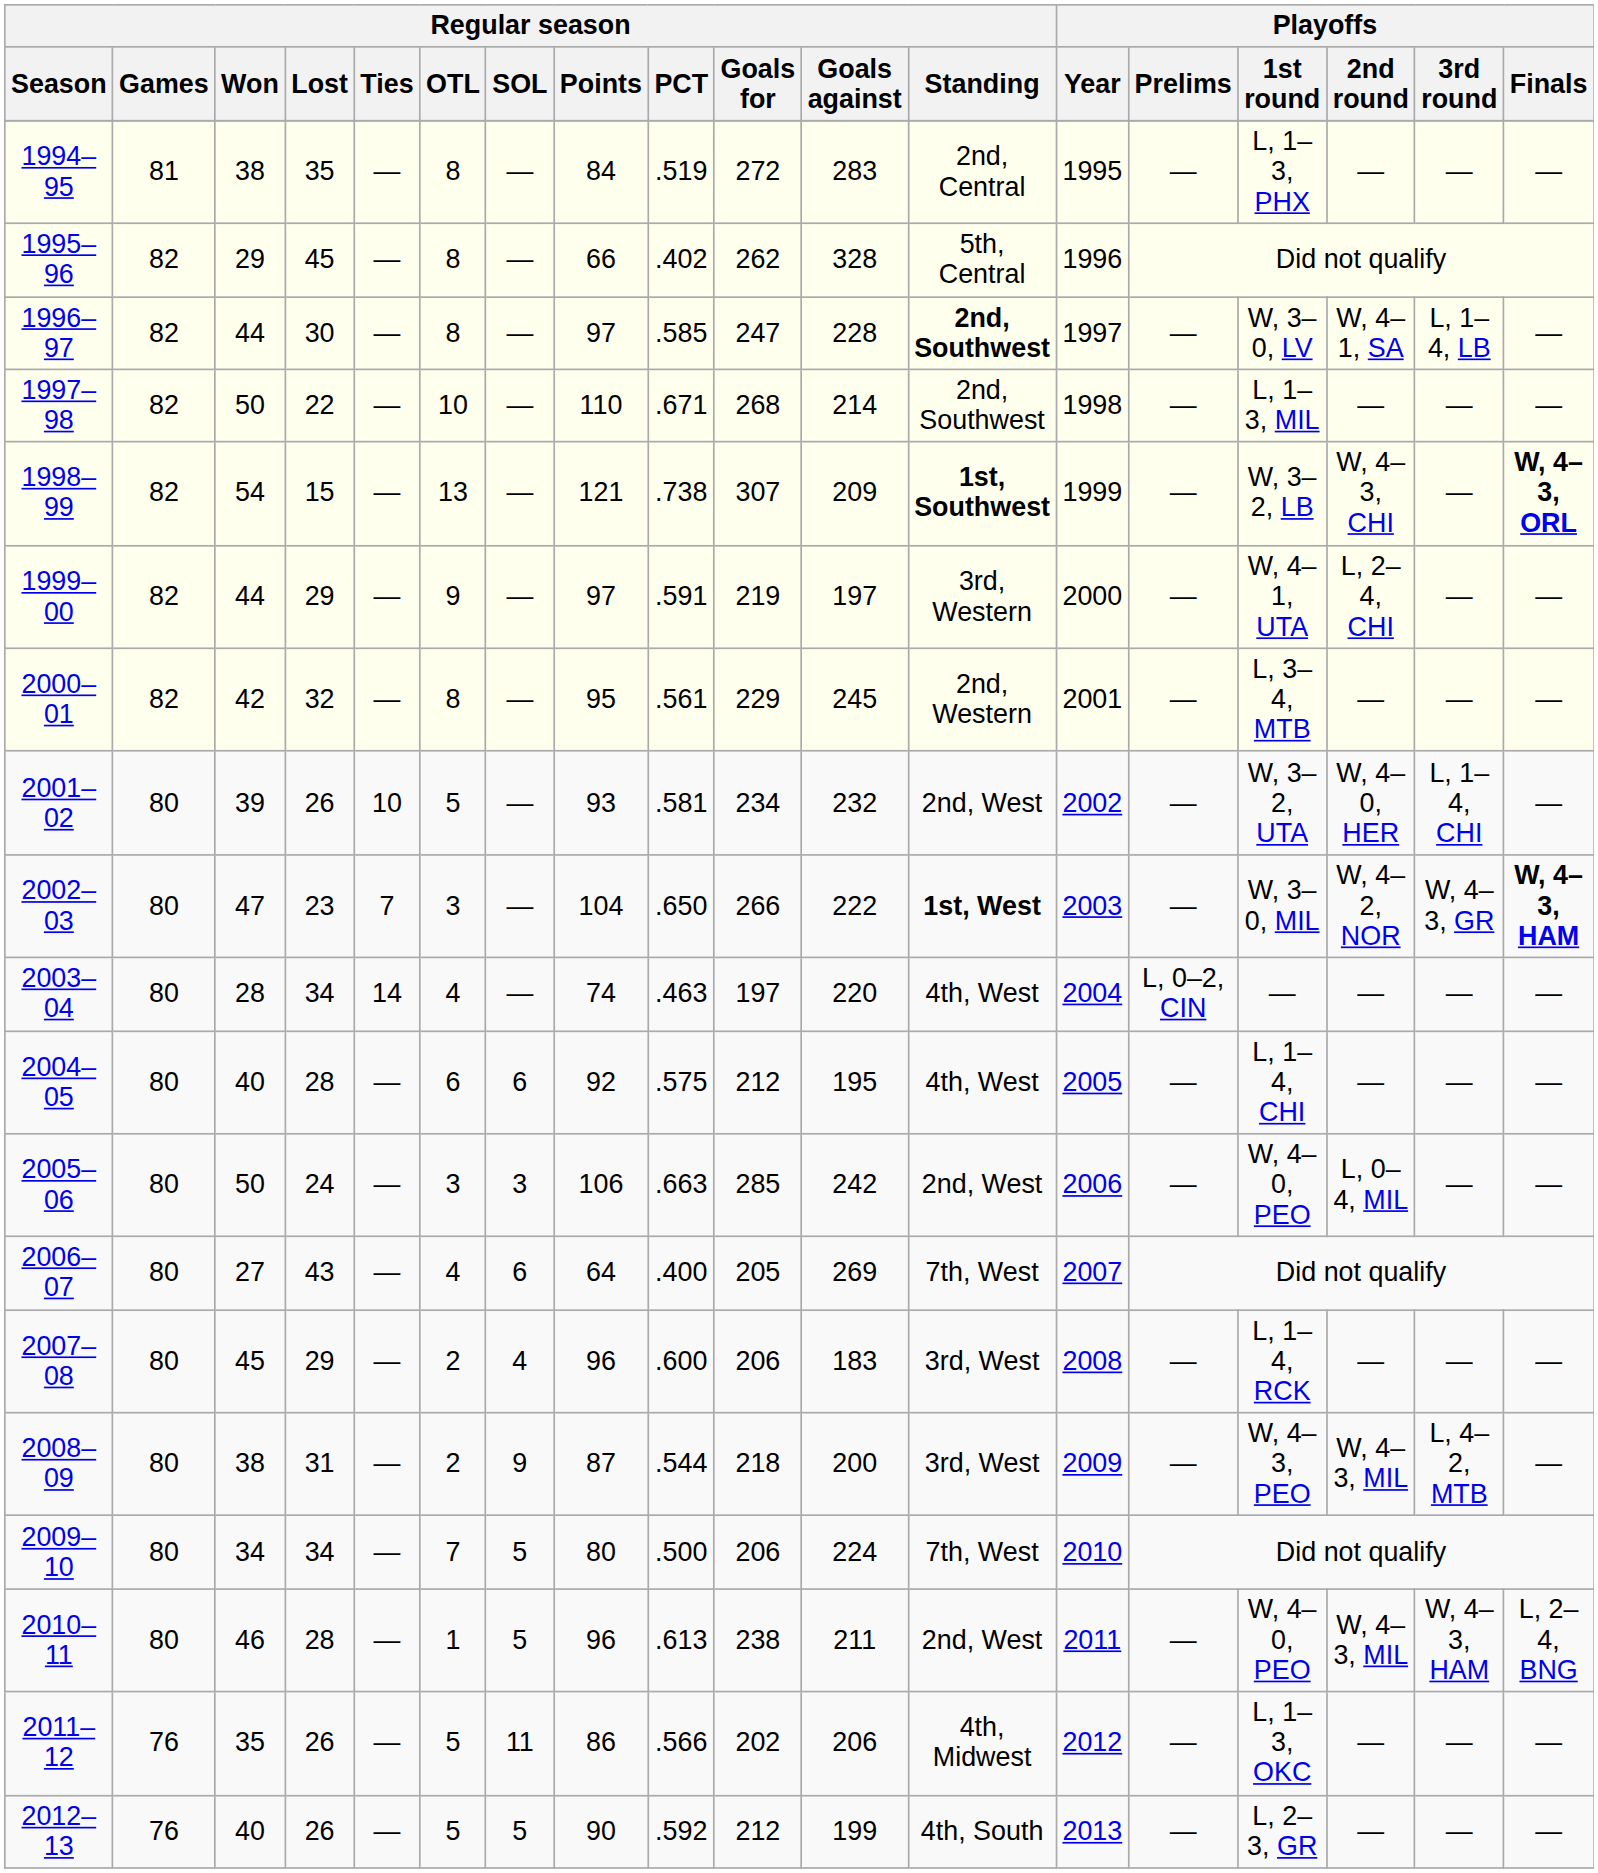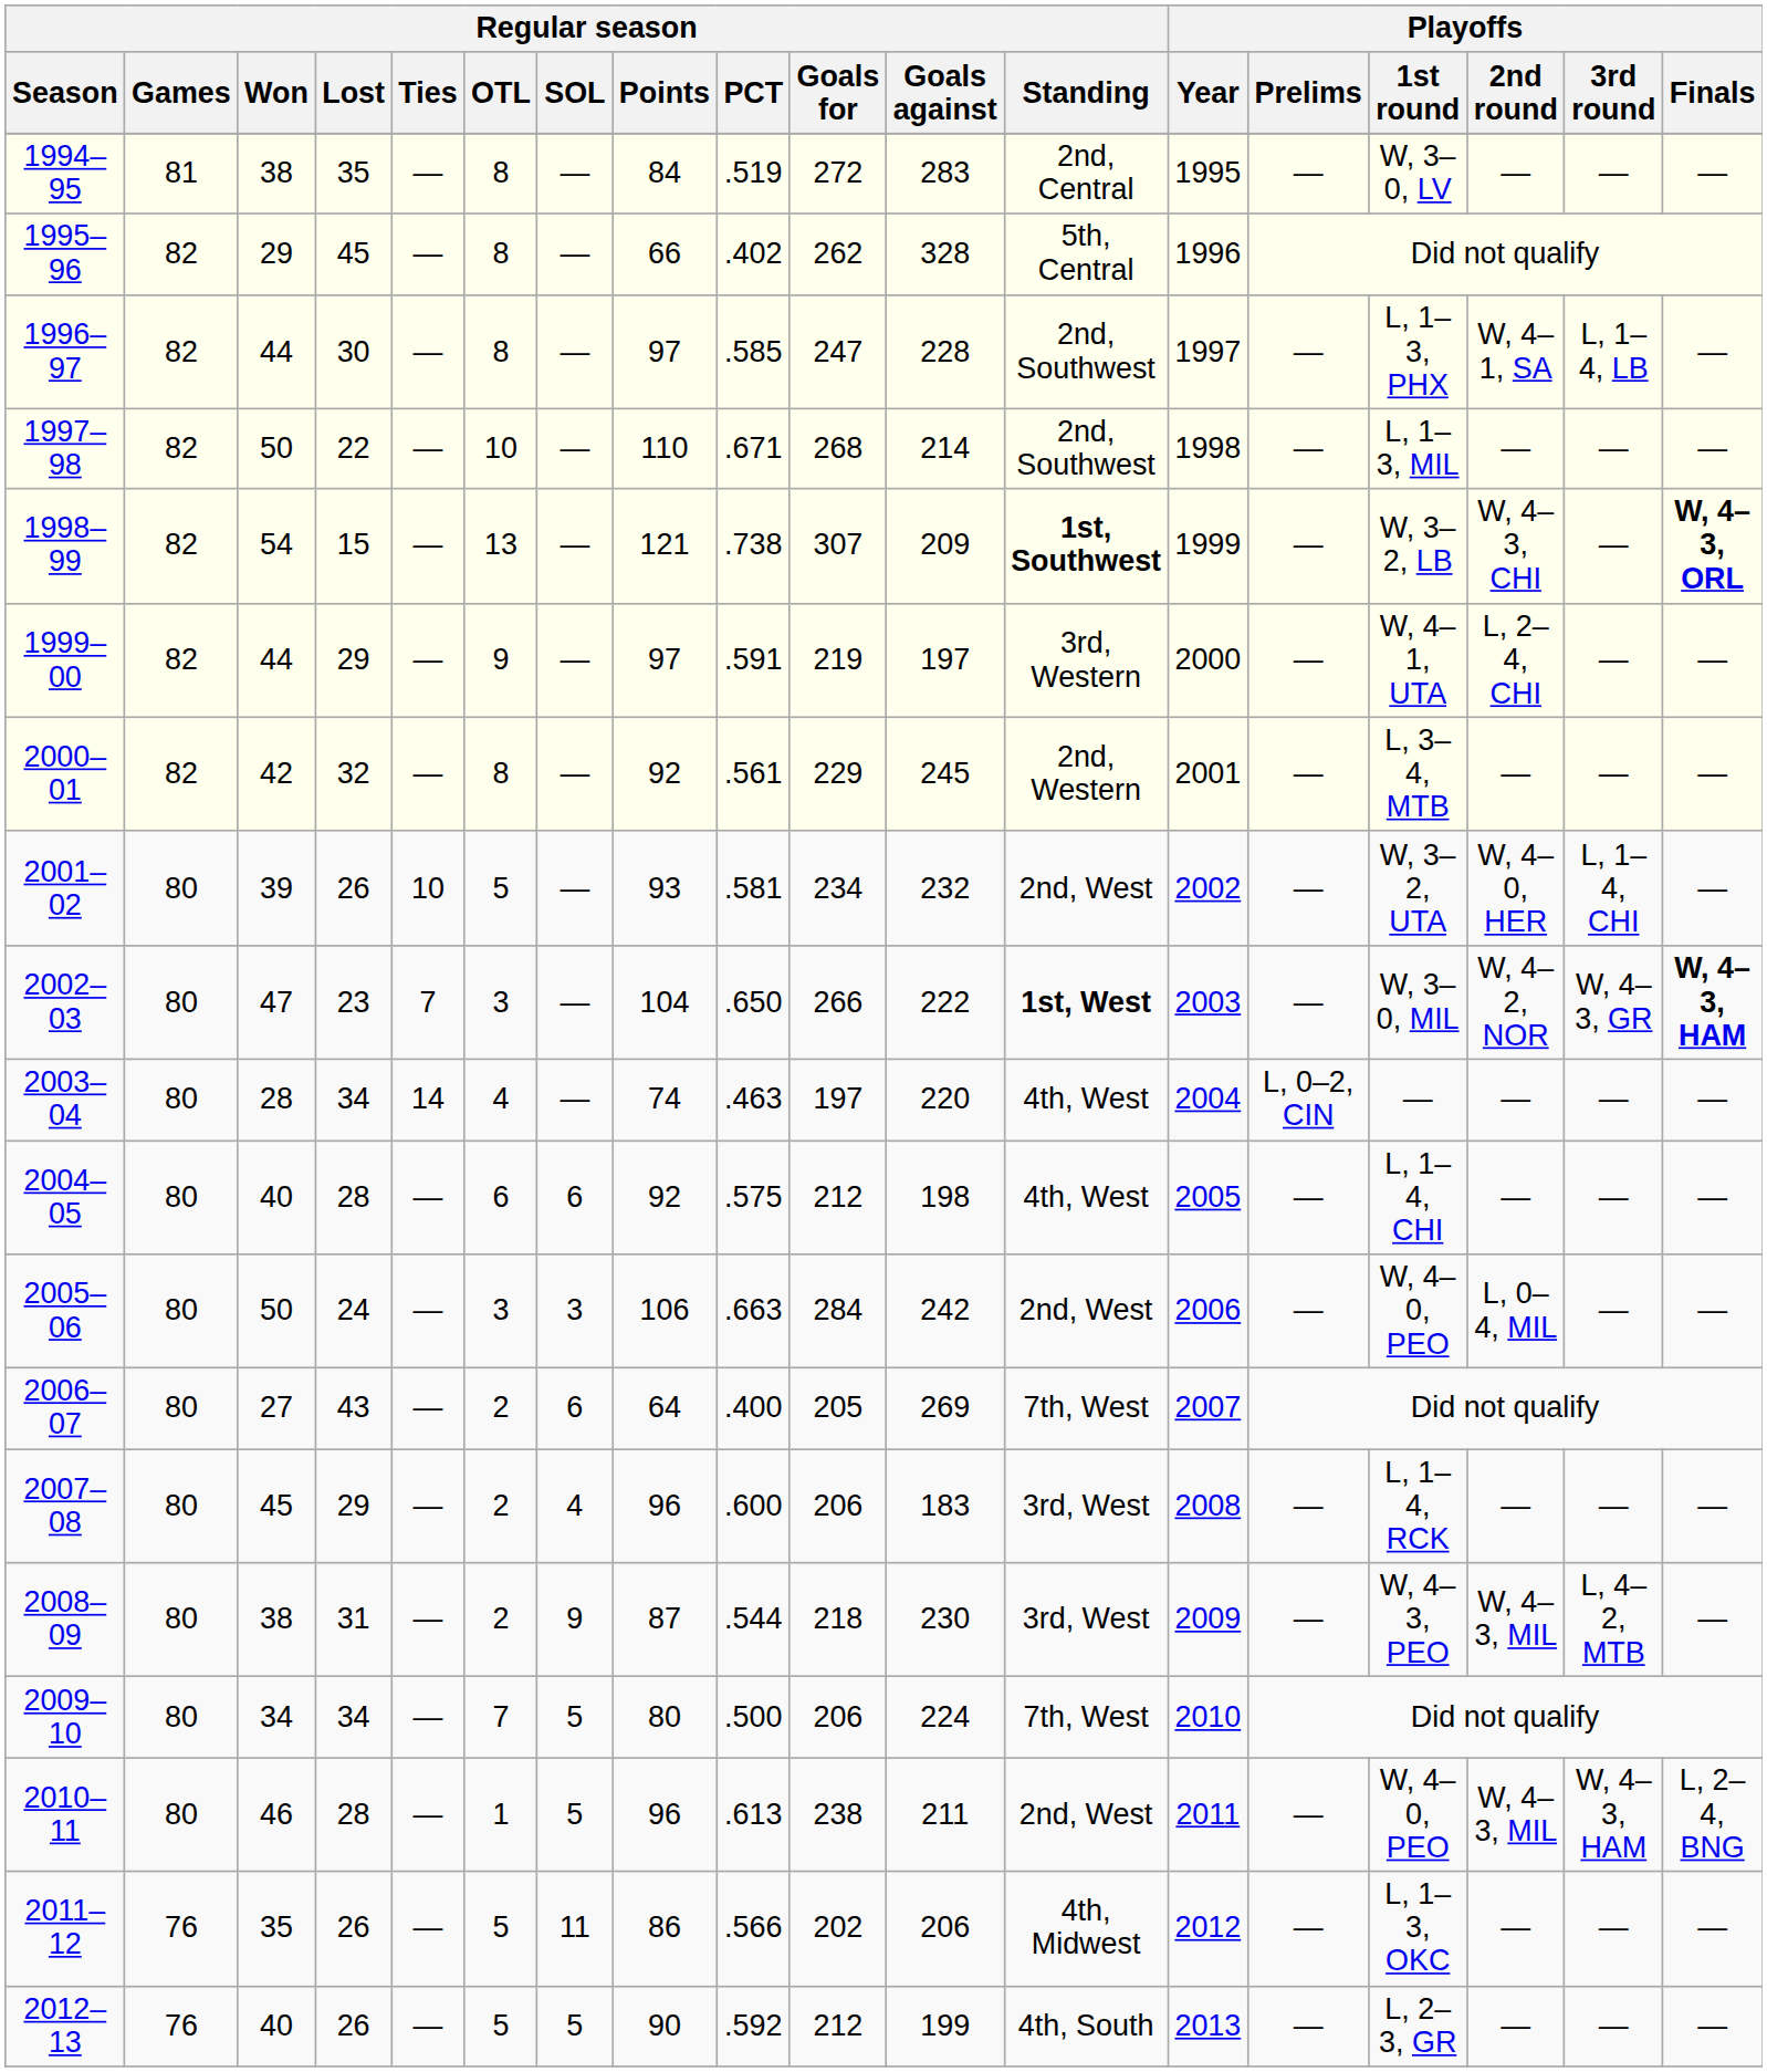1994–95 | Playoffs / 1st round: L, 1–3, PHX -> W, 3–0, LV
1996–97 | Regular season / Standing: bold -> normal
1996–97 | Playoffs / 1st round: W, 3–0, LV -> L, 1–3, PHX
2000–01 | Regular season / Points: 95 -> 92
2004–05 | Regular season / Goals against: 195 -> 198
2005–06 | Regular season / Goals for: 285 -> 284
2006–07 | Regular season / OTL: 4 -> 2
2008–09 | Regular season / Goals against: 200 -> 230
